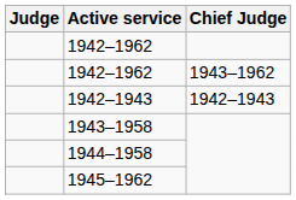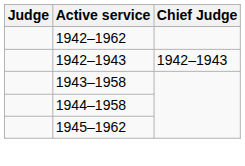- row: 1942–1962 | 1943–1962
